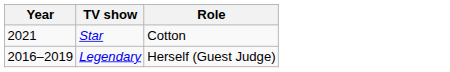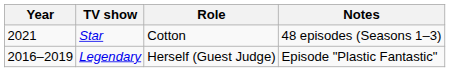+ column: Notes | 48 episodes (Seasons 1–3) | Episode "Plastic Fantastic"
